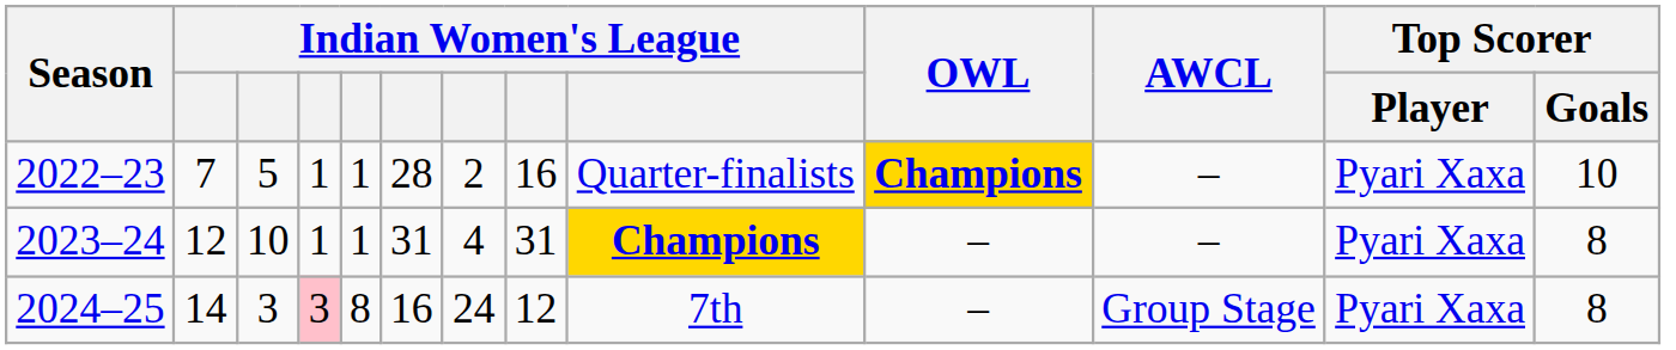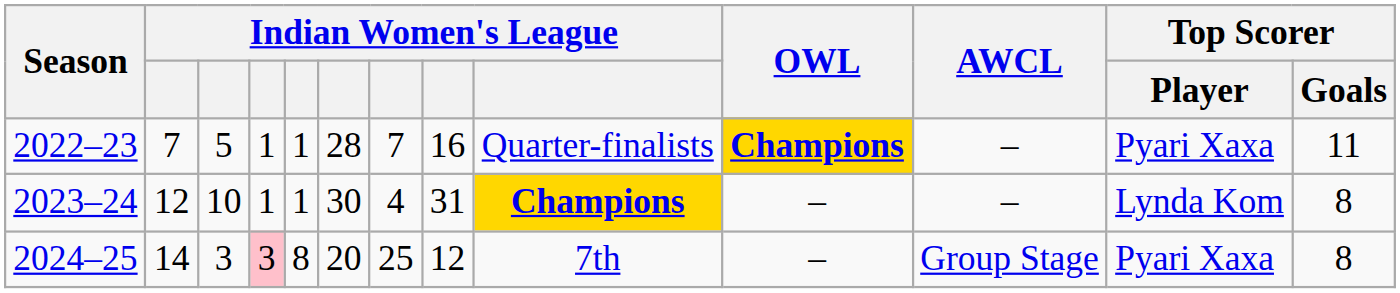2022–23 | column 7: 2 -> 7
2022–23 | Top Scorer / Goals: 10 -> 11
2023–24 | column 6: 31 -> 30
2023–24 | Top Scorer / Player: Pyari Xaxa -> Lynda Kom
2024–25 | column 6: 16 -> 20
2024–25 | column 7: 24 -> 25
